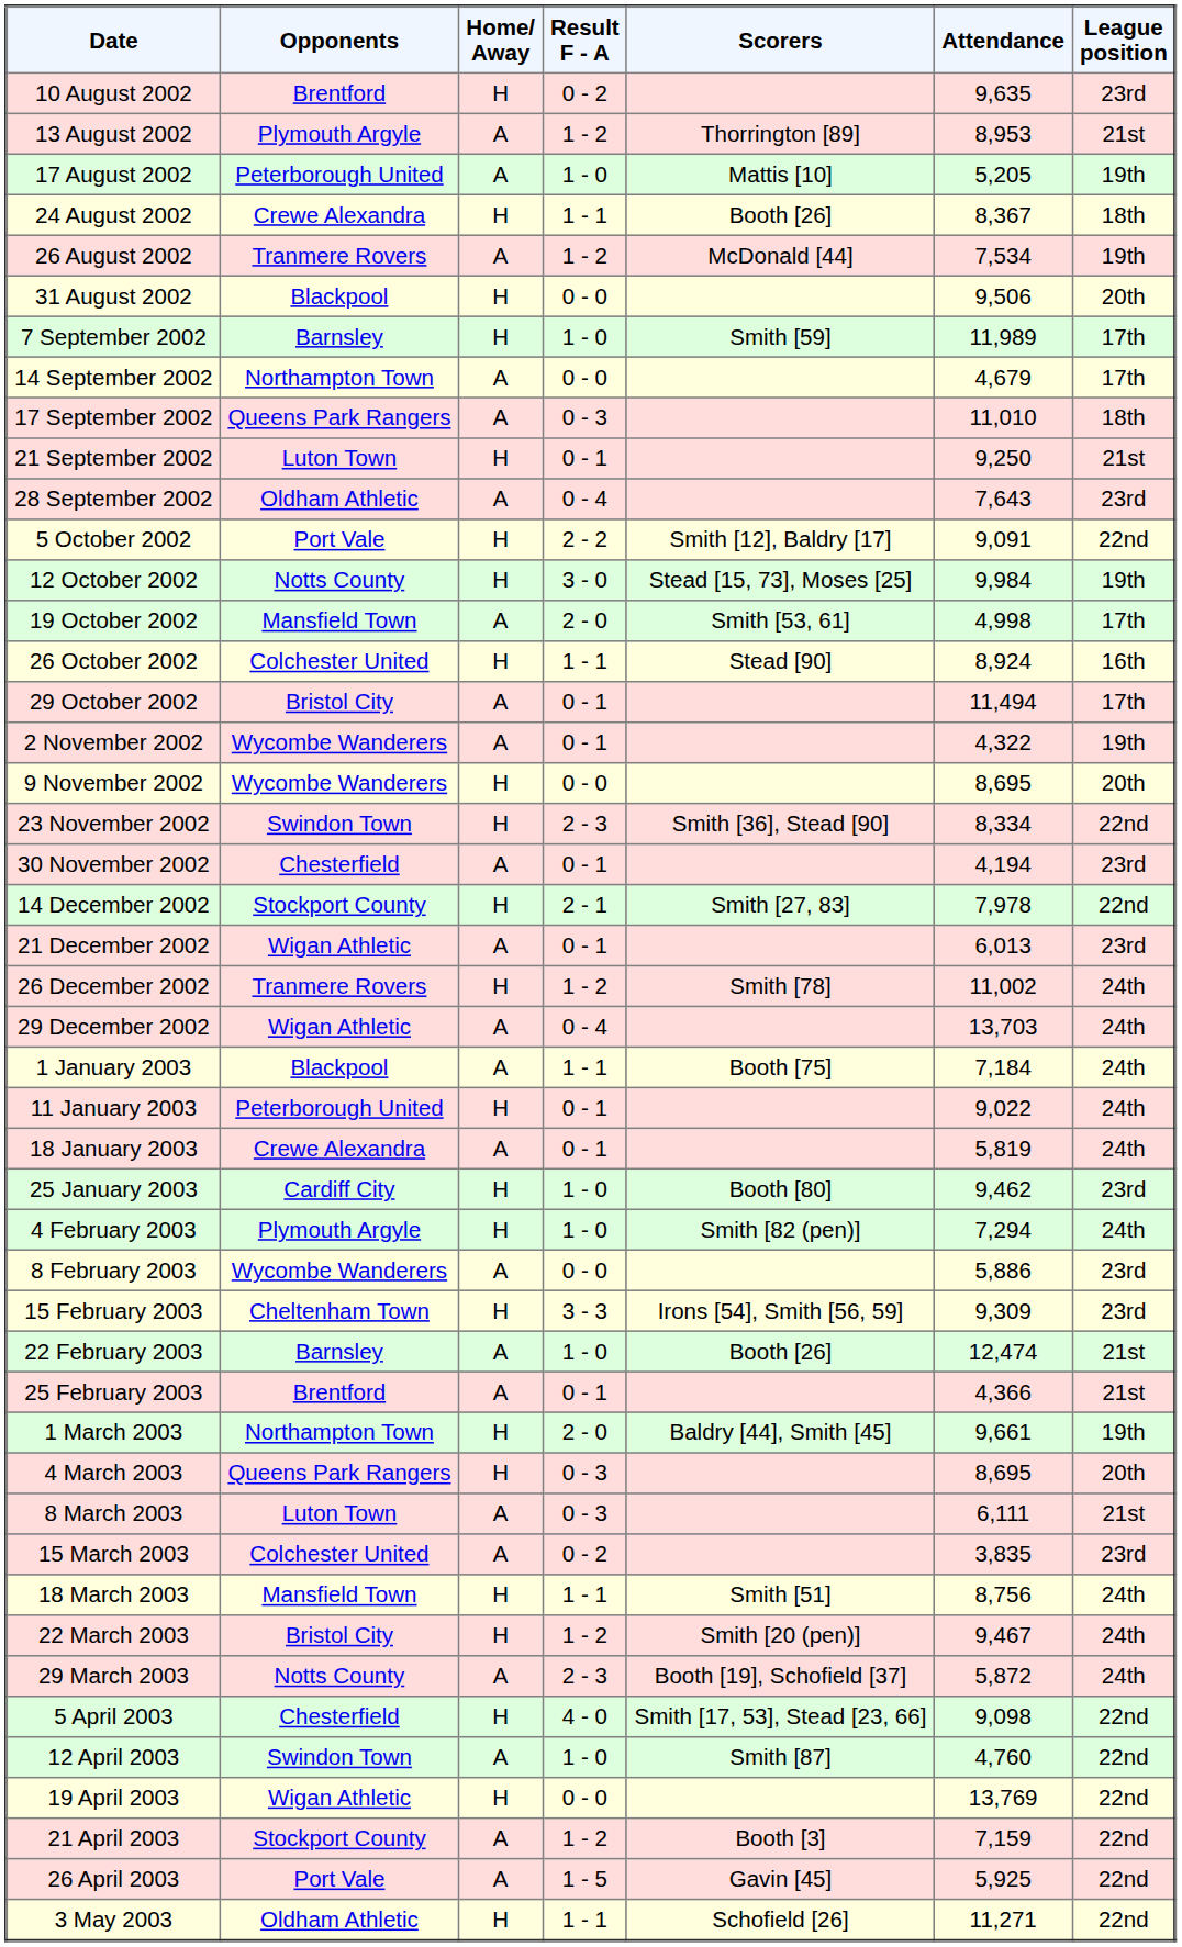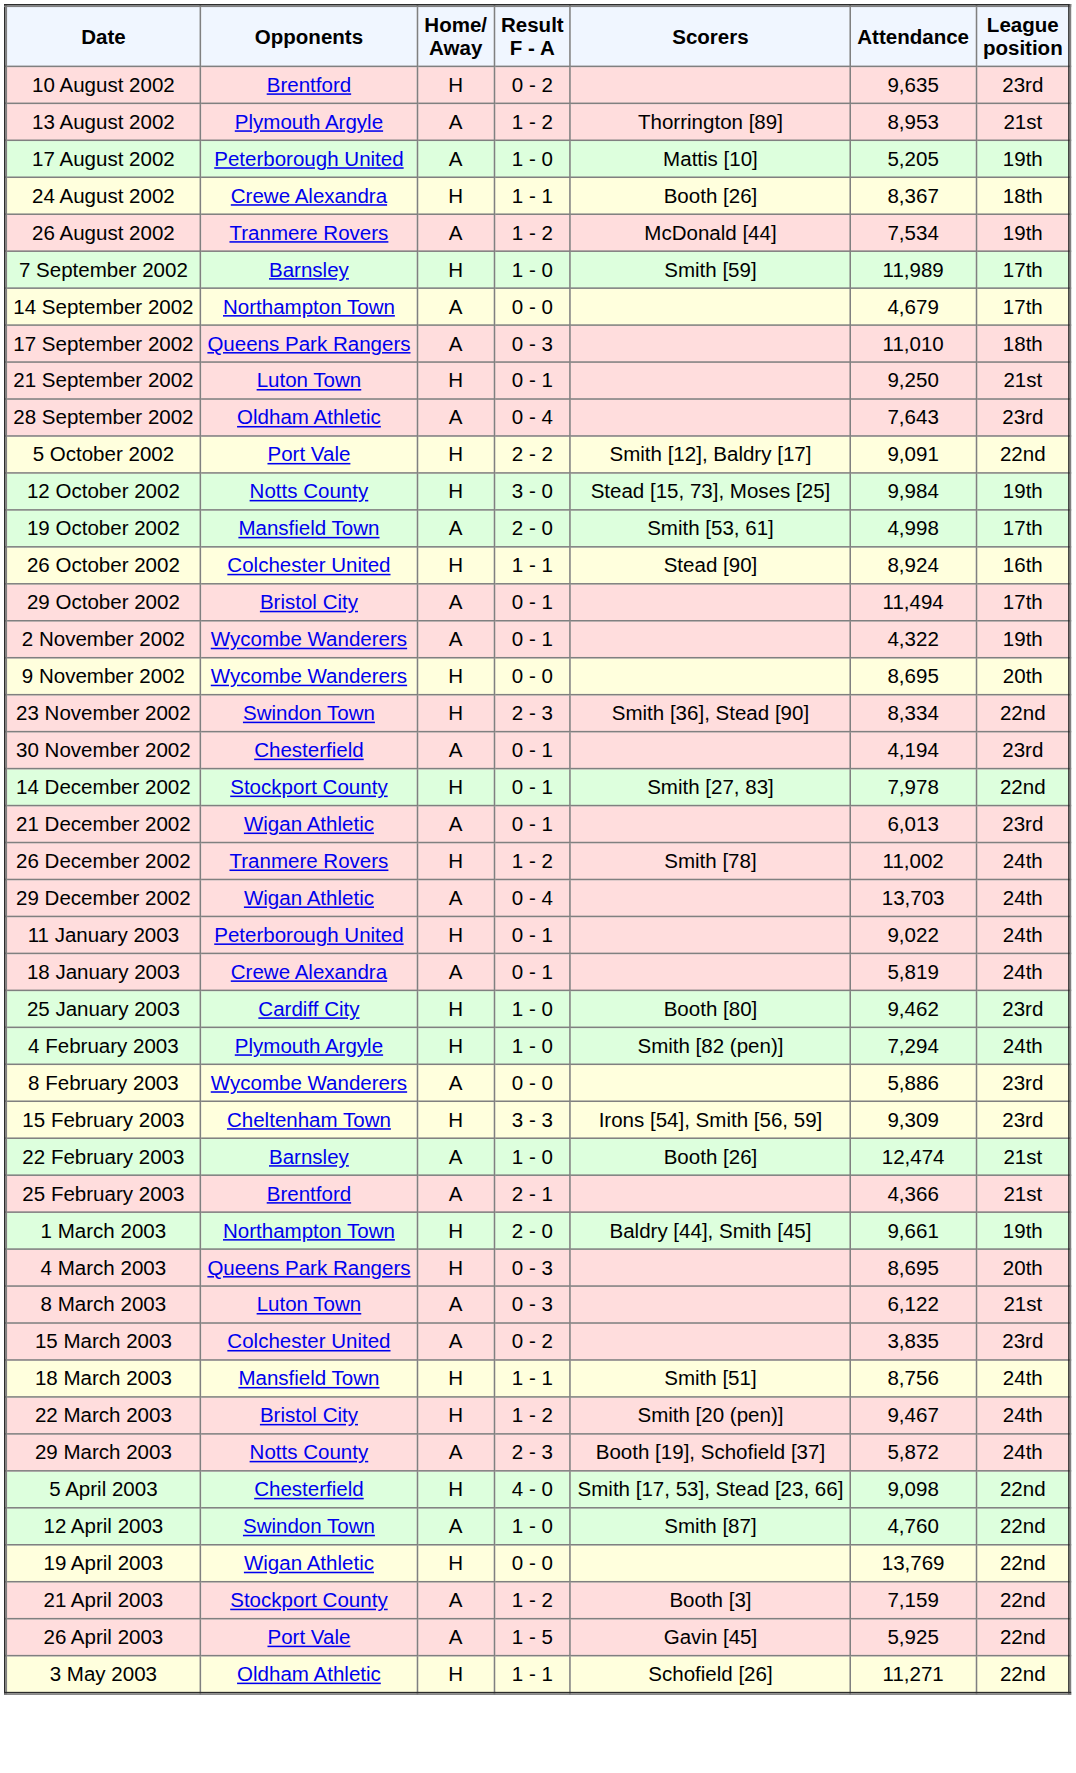- row: 31 August 2002 | Blackpool | H | 0 - 0 | 9,506 | 20th
14 December 2002 | Result F - A: 2 - 1 -> 0 - 1
- row: 1 January 2003 | Blackpool | A | 1 - 1 | Booth [75] | 7,184 | 24th
25 February 2003 | Result F - A: 0 - 1 -> 2 - 1
8 March 2003 | Attendance: 6,111 -> 6,122
